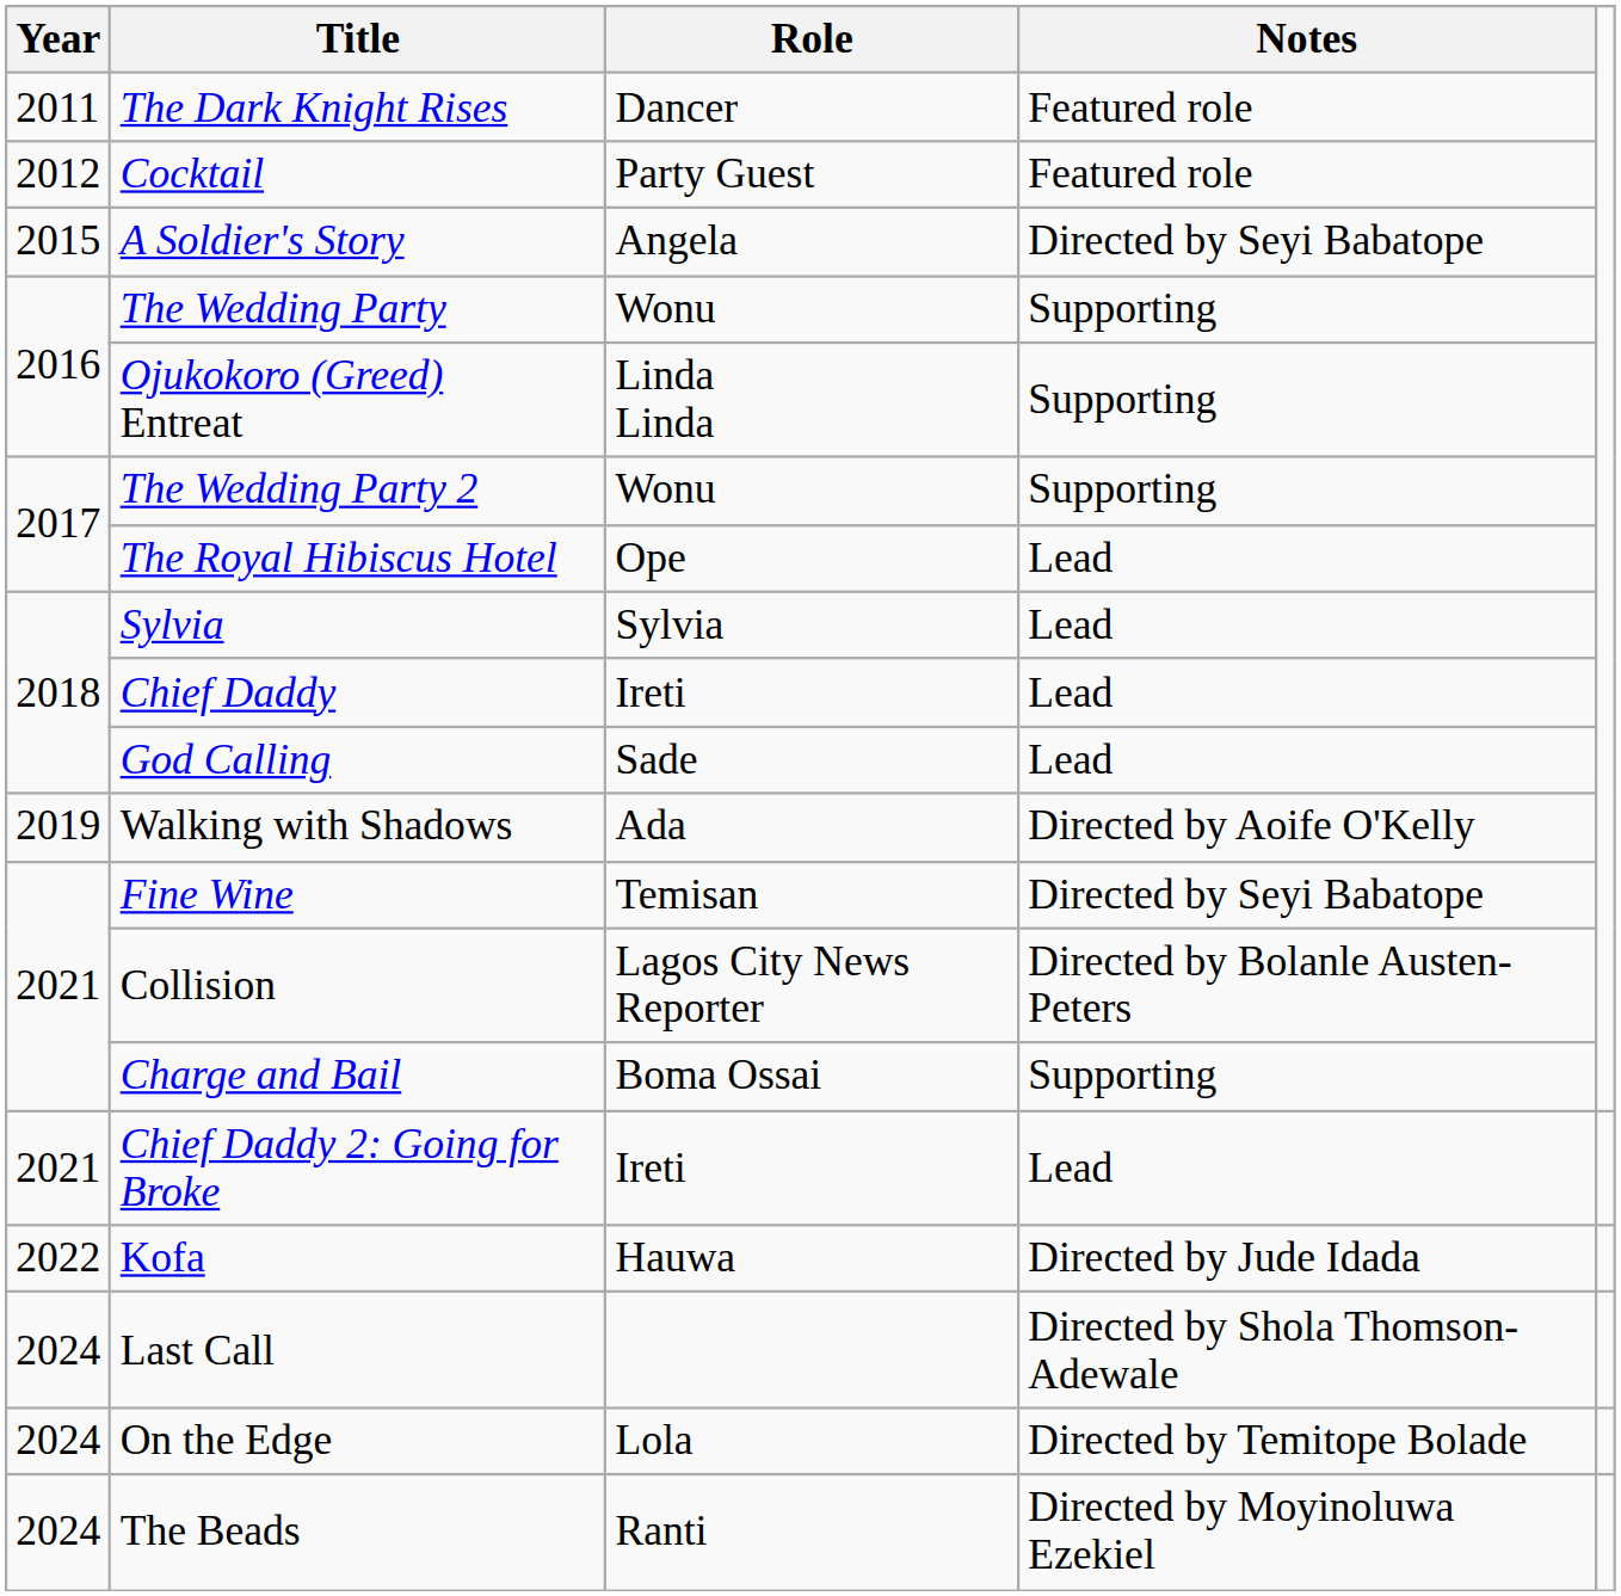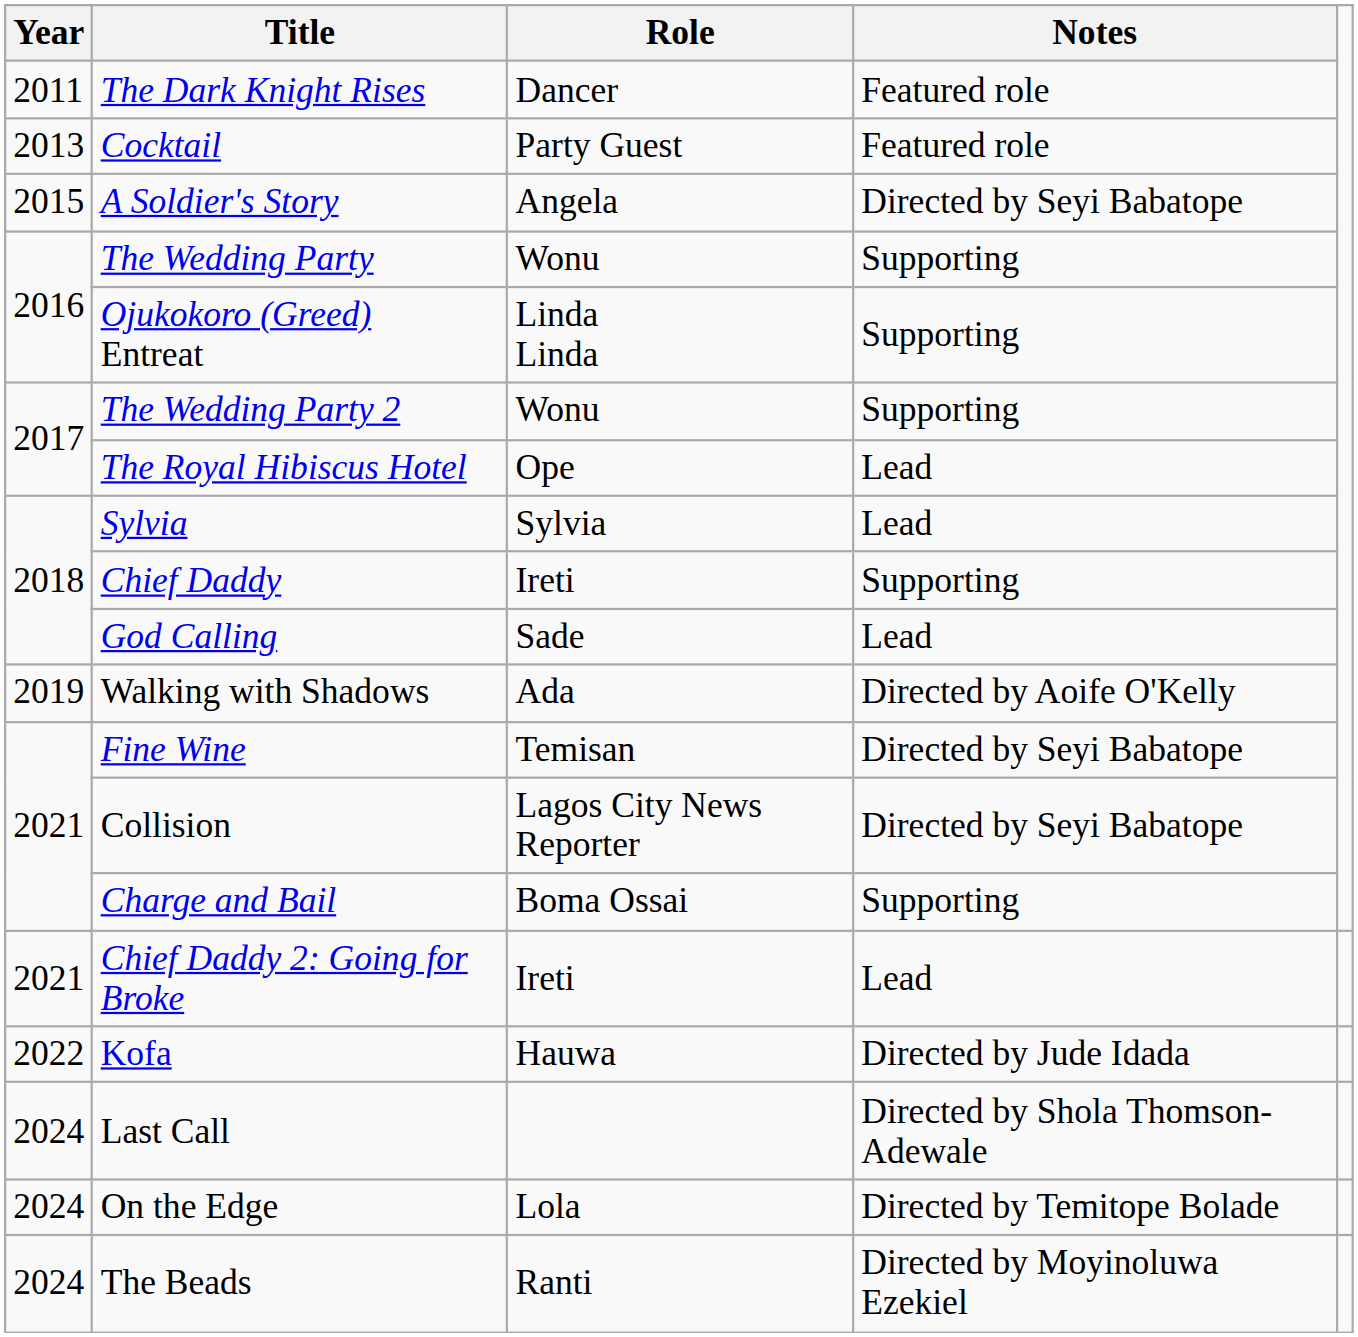Cocktail | Year: 2012 -> 2013
Chief Daddy | Notes: Lead -> Supporting
Collision | Notes: Directed by Bolanle Austen-Peters -> Directed by Seyi Babatope
